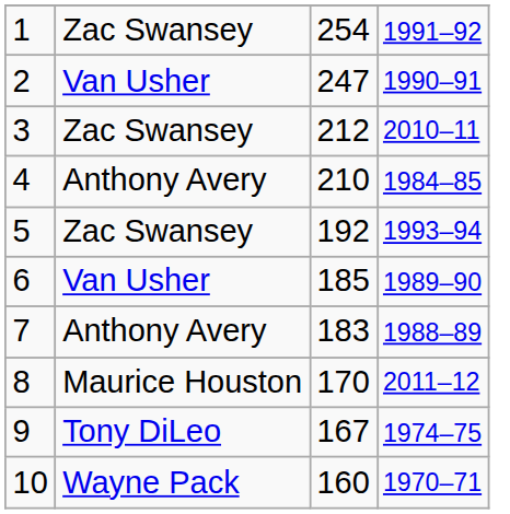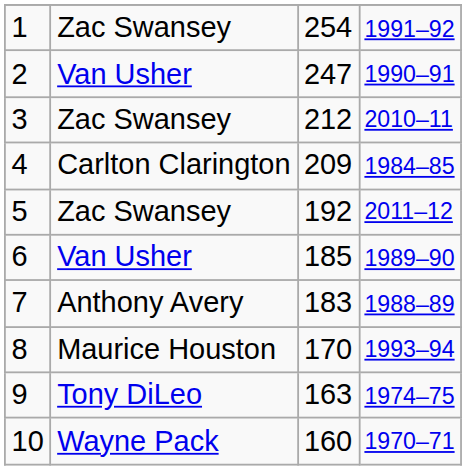4 | column 2: Anthony Avery -> Carlton Clarington
4 | column 3: 210 -> 209
5 | column 4: 1993–94 -> 2011–12
8 | column 4: 2011–12 -> 1993–94
9 | column 3: 167 -> 163
